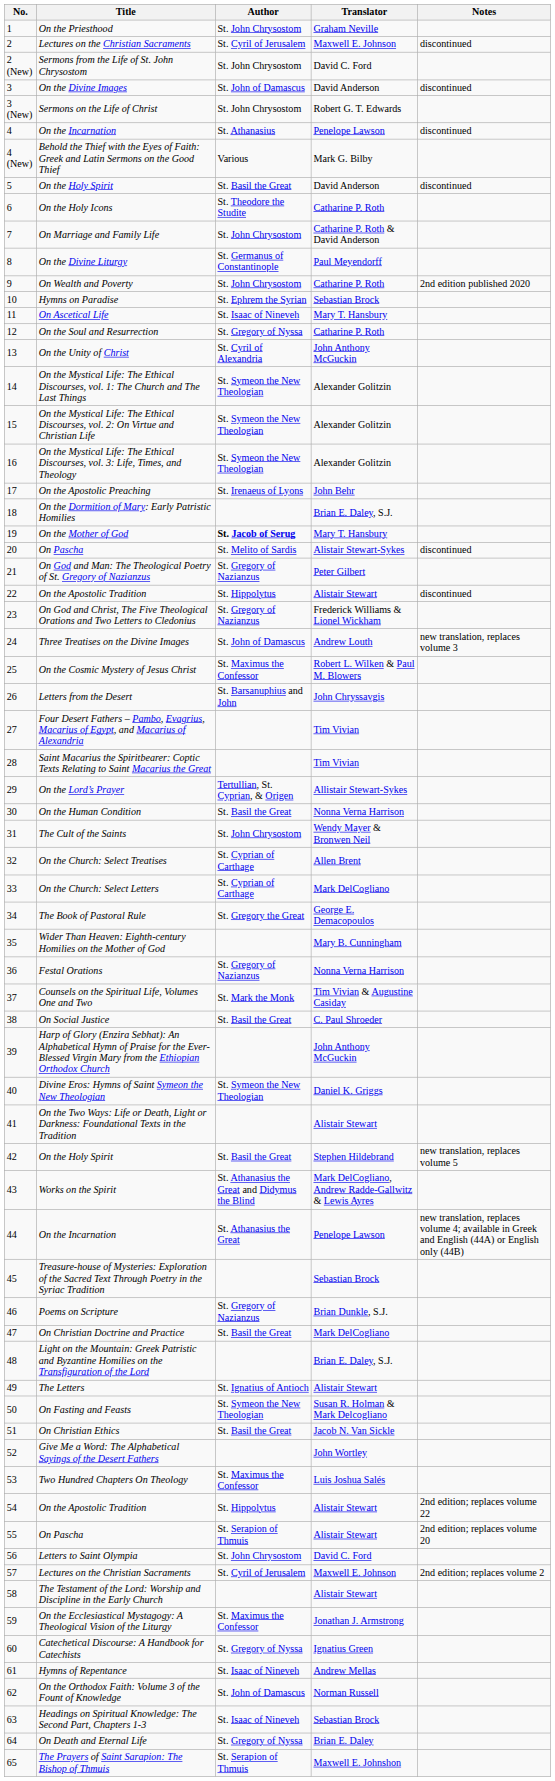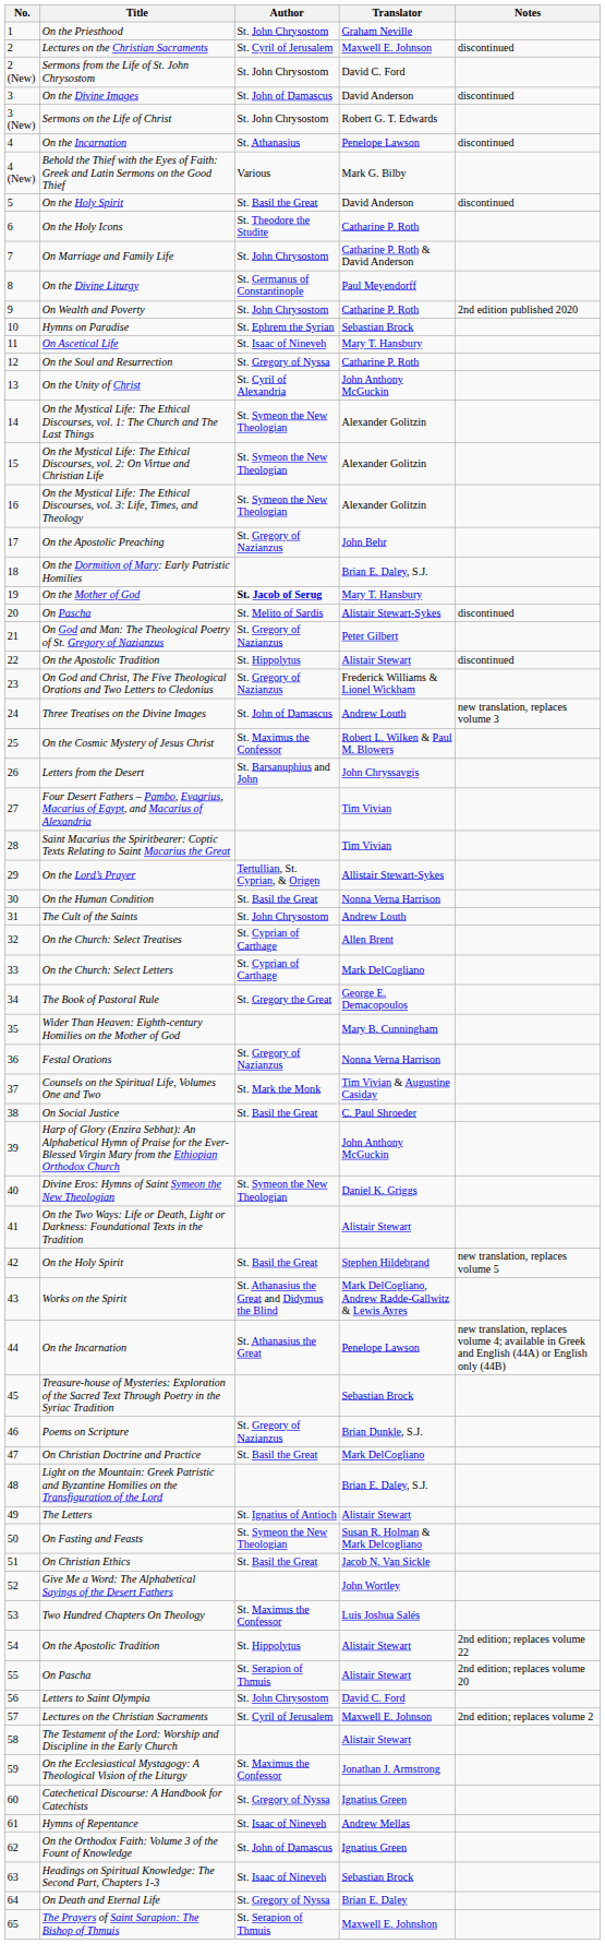On the Apostolic Preaching | Author: St. Irenaeus of Lyons -> St. Gregory of Nazianzus
The Cult of the Saints | Translator: Wendy Mayer & Bronwen Neil -> Andrew Louth
On the Orthodox Faith: Volume 3 of the Fount of Knowledge | Translator: Norman Russell -> Ignatius Green
